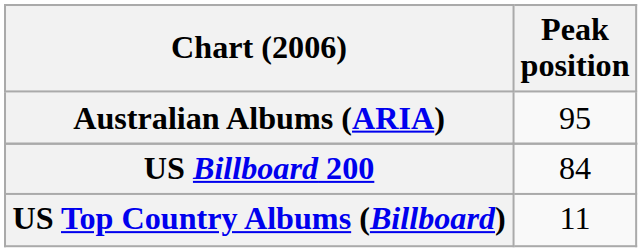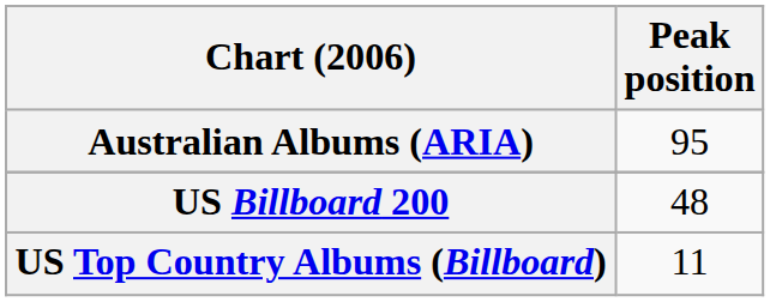US Billboard 200 | Peak position: 84 -> 48
